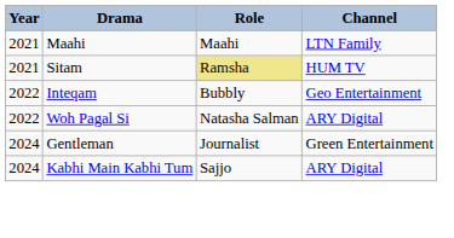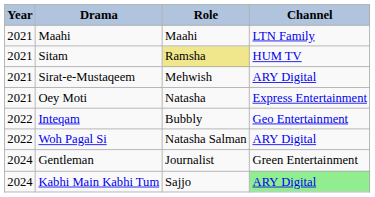+ row: 2021 | Sirat-e-Mustaqeem | Mehwish | ARY Digital
+ row: 2021 | Oey Moti | Natasha | Express Entertainment
Kabhi Main Kabhi Tum | Channel: no background -> lightgreen background
